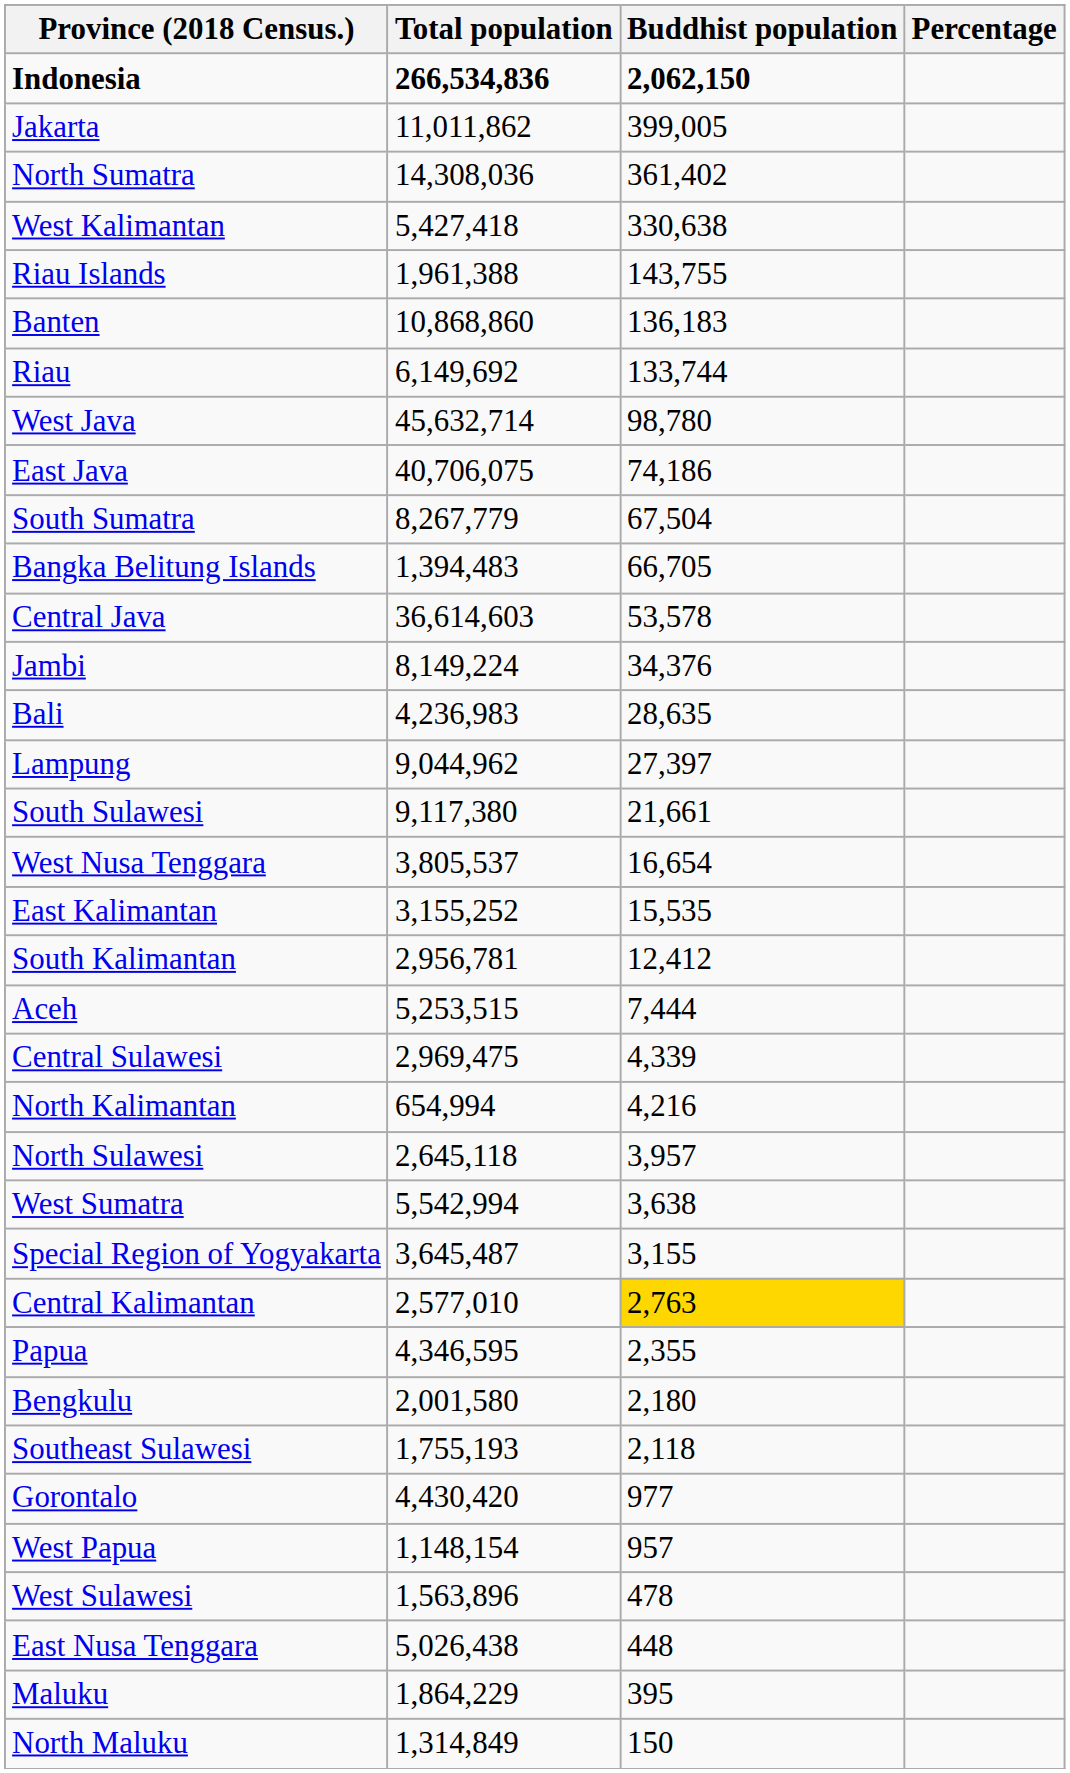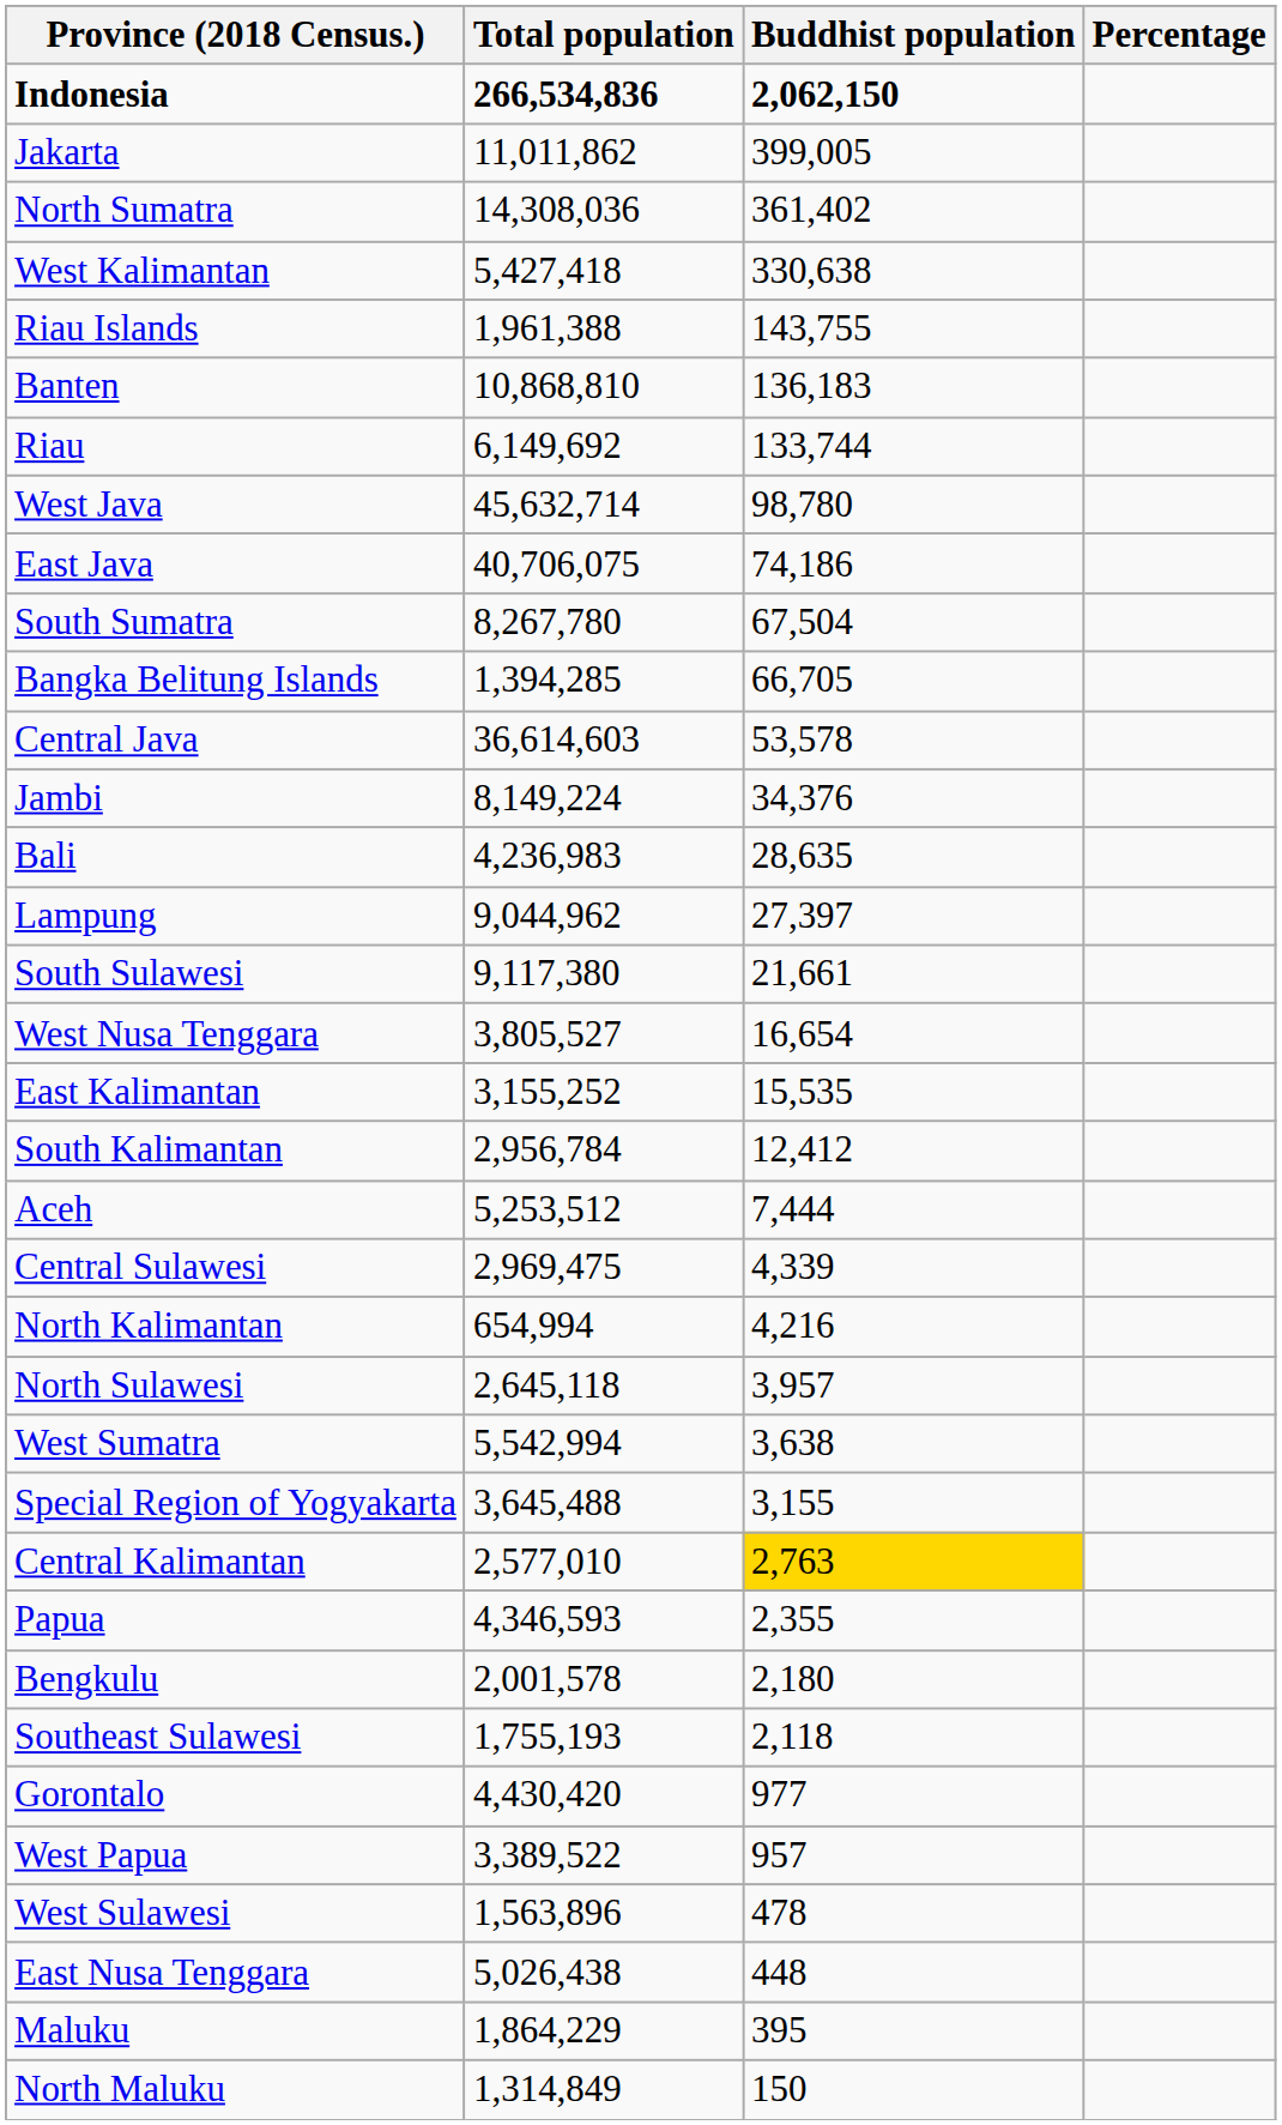Banten | Total population: 10,868,860 -> 10,868,810
South Sumatra | Total population: 8,267,779 -> 8,267,780
Bangka Belitung Islands | Total population: 1,394,483 -> 1,394,285
West Nusa Tenggara | Total population: 3,805,537 -> 3,805,527
South Kalimantan | Total population: 2,956,781 -> 2,956,784
Aceh | Total population: 5,253,515 -> 5,253,512
Special Region of Yogyakarta | Total population: 3,645,487 -> 3,645,488
Papua | Total population: 4,346,595 -> 4,346,593
Bengkulu | Total population: 2,001,580 -> 2,001,578
West Papua | Total population: 1,148,154 -> 3,389,522
